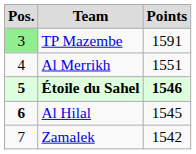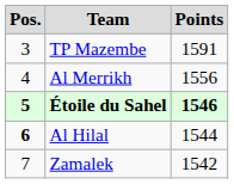TP Mazembe | Pos.: lightgreen background -> no background
Al Merrikh | Points: 1551 -> 1556
Al Hilal | Points: 1545 -> 1544
